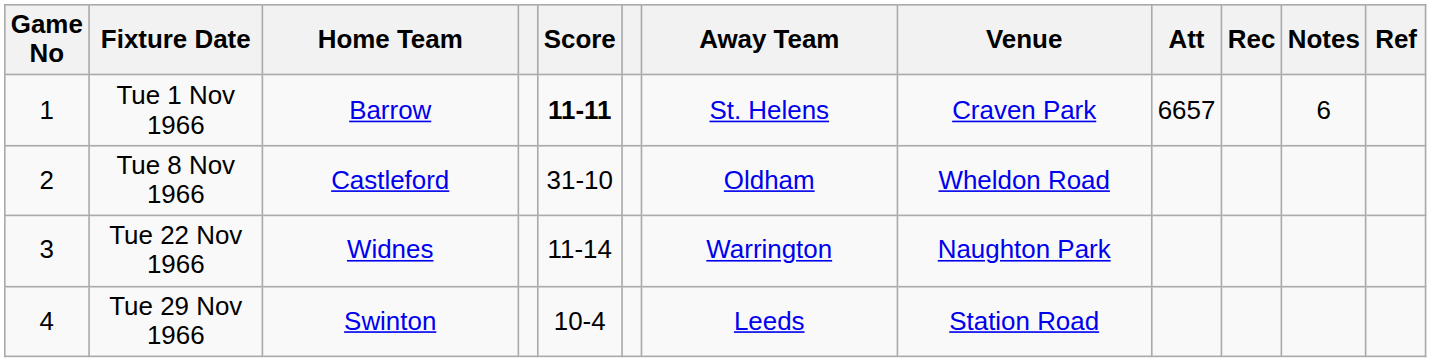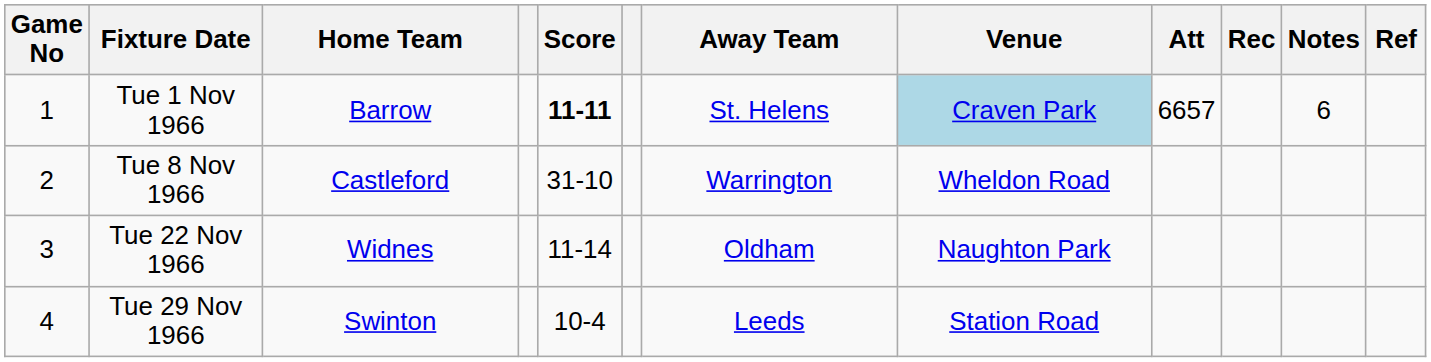Tue 1 Nov 1966 | Venue: no background -> lightblue background
Tue 8 Nov 1966 | Away Team: Oldham -> Warrington
Tue 22 Nov 1966 | Away Team: Warrington -> Oldham
